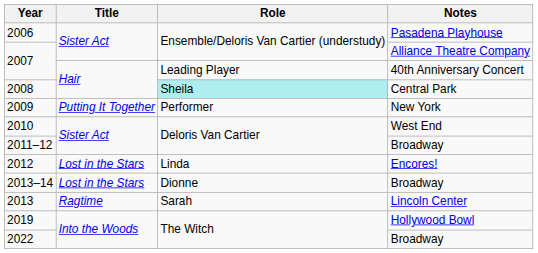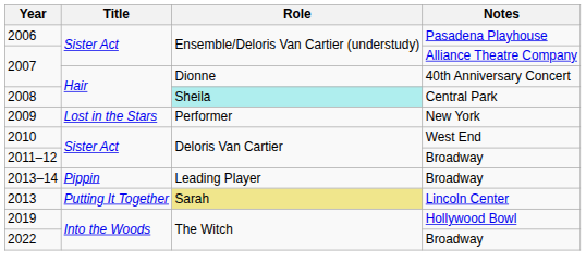2007 / 40th Anniversary Concert | Role: Leading Player -> Dionne
2009 | Title: Putting It Together -> Lost in the Stars
- row: 2012 | Lost in the Stars | Linda | Encores!
2013–14 | Title: Lost in the Stars -> Pippin
2013–14 | Role: Dionne -> Leading Player
2013 | Title: Ragtime -> Putting It Together
2013 | Role: no background -> khaki background
